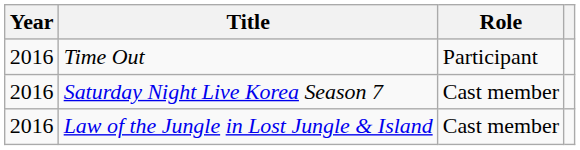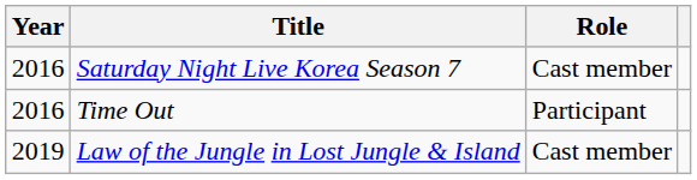rows swapped: Time Out <-> Saturday Night Live Korea Season 7
Law of the Jungle in Lost Jungle & Island | Year: 2016 -> 2019
